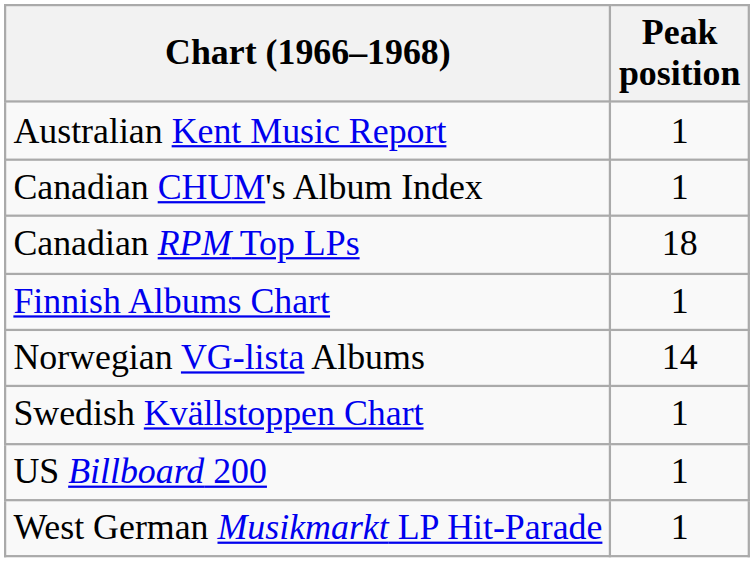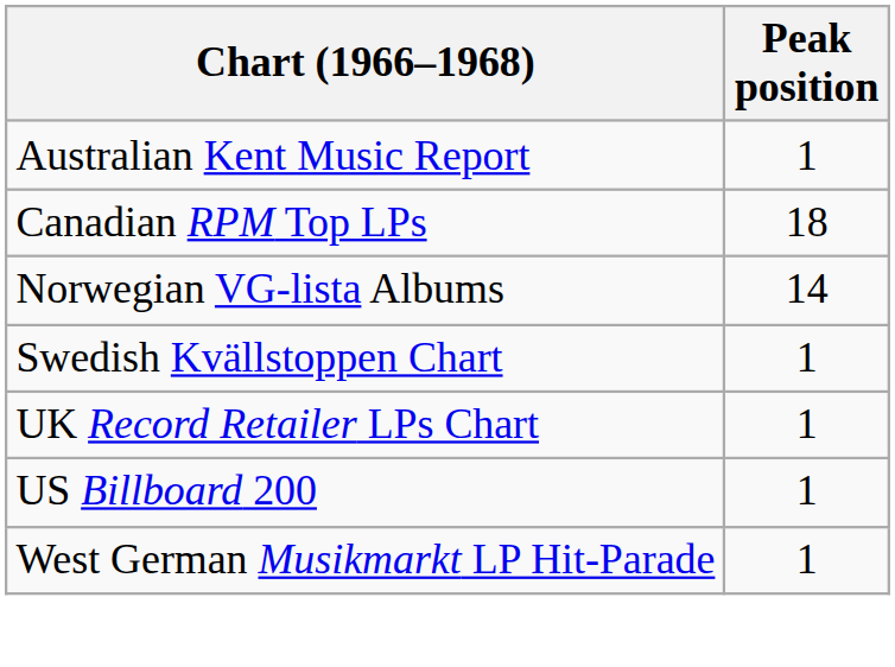- row: Canadian CHUM's Album Index | 1
- row: Finnish Albums Chart | 1
+ row: UK Record Retailer LPs Chart | 1
